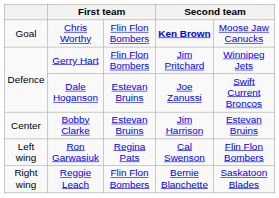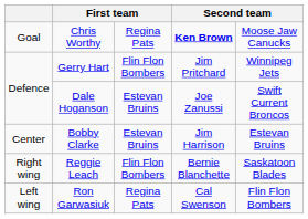Chris Worthy | column 3: Flin Flon Bombers -> Regina Pats
rows swapped: Ron Garwasiuk <-> Reggie Leach
